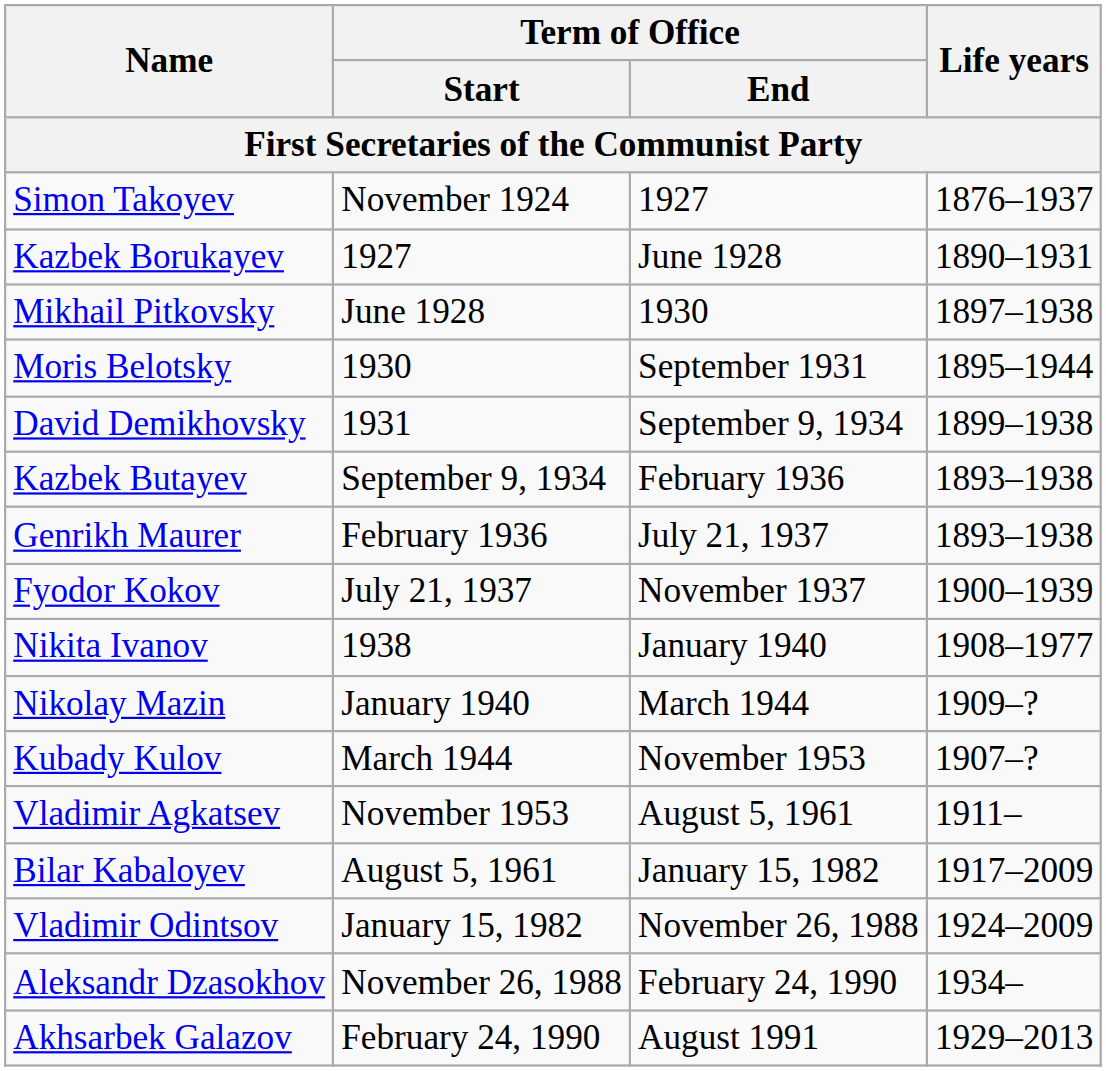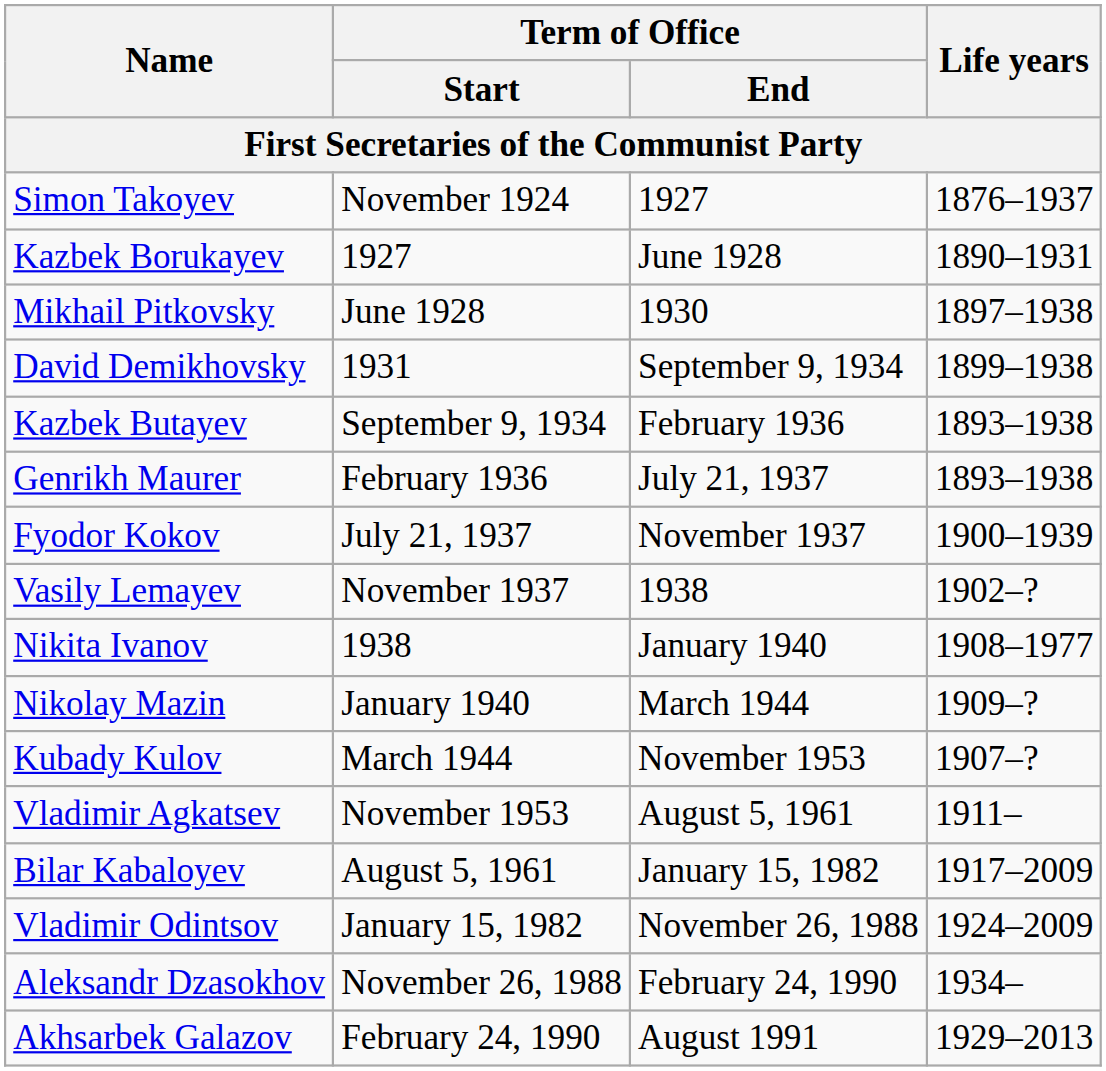- row: Moris Belotsky | 1930 | September 1931 | 1895–1944
+ row: Vasily Lemayev | November 1937 | 1938 | 1902–?
